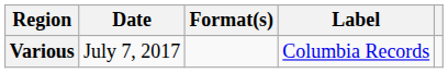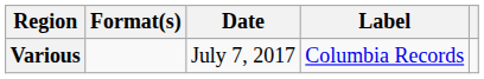columns swapped: Date <-> Format(s)
